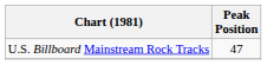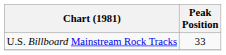U.S. Billboard Mainstream Rock Tracks | Peak Position: 47 -> 33
